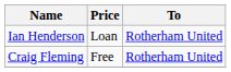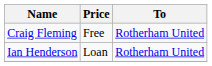rows swapped: Ian Henderson <-> Craig Fleming
